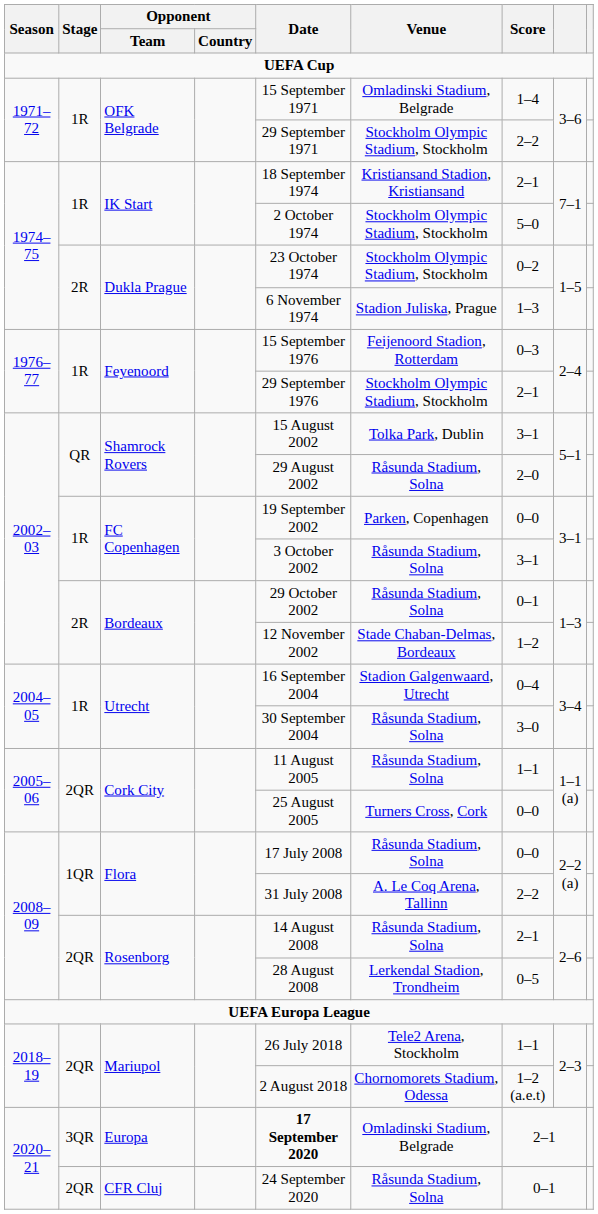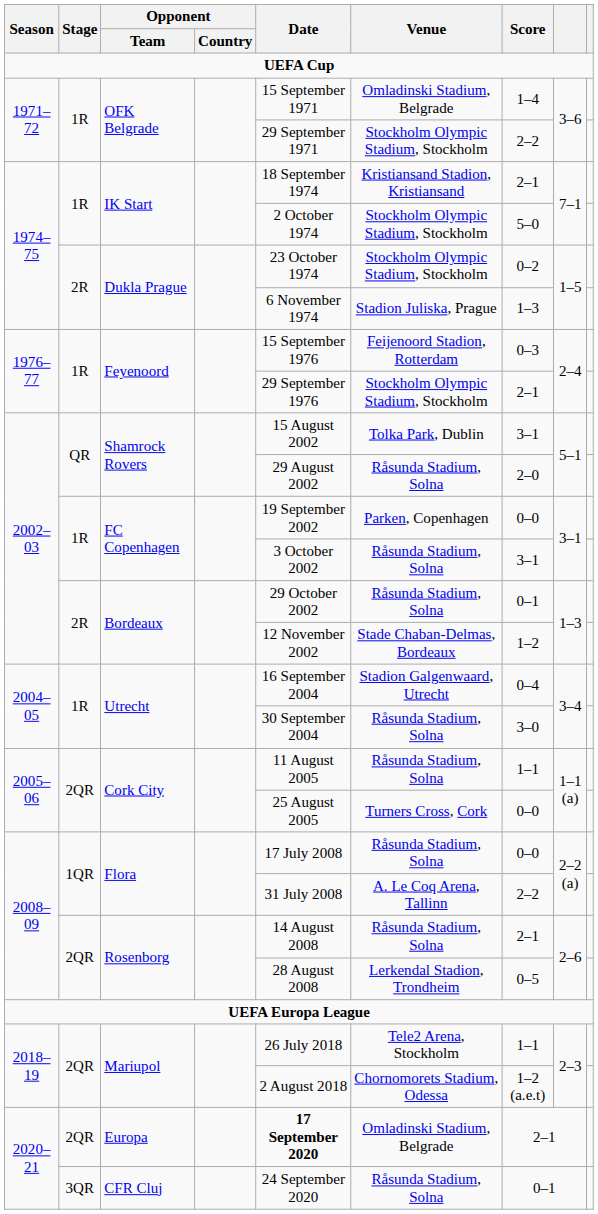Europa | Stage: 3QR -> 2QR
CFR Cluj | Stage: 2QR -> 3QR
